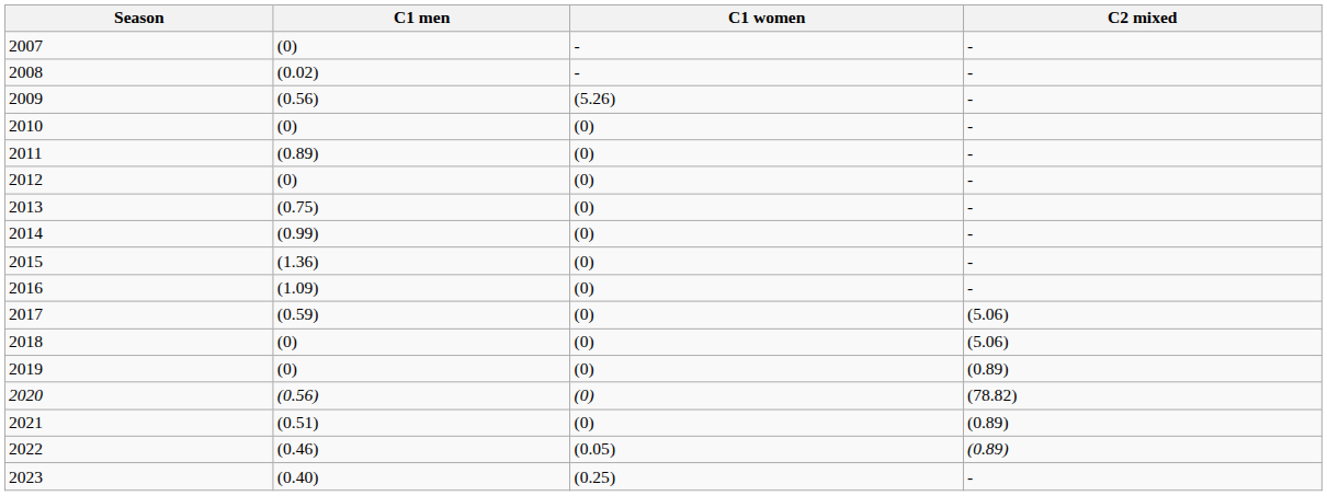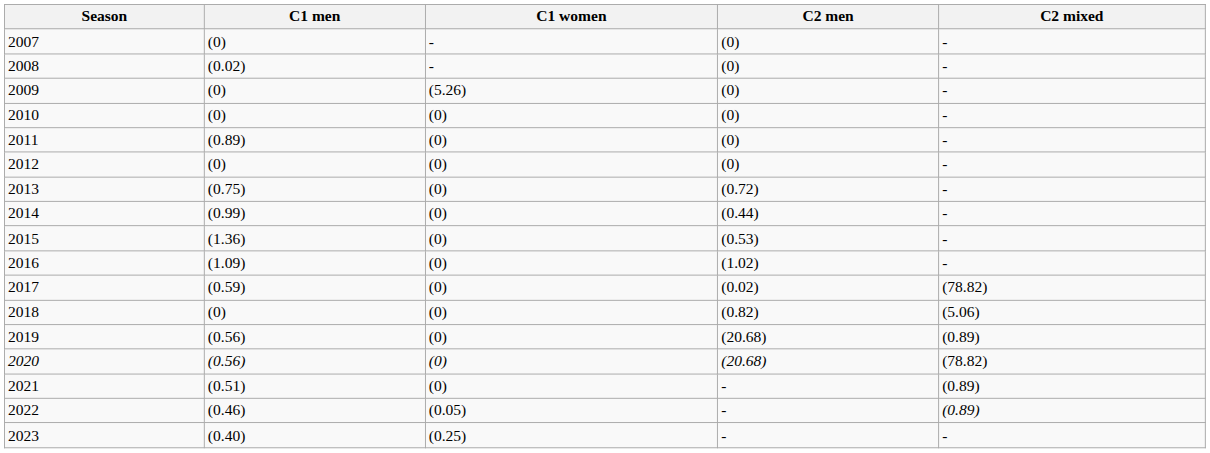+ column: C2 men | (0) | (0) | (0) | (0) | (0) | (0) | (0.72) | (0.44) | (0.53) | (1.02) | (0.02) | (0.82) | (20.68) | (20.68) | - | - | -
2009 | C1 men: (0.56) -> (0)
2017 | C2 mixed: (5.06) -> (78.82)
2019 | C1 men: (0) -> (0.56)
